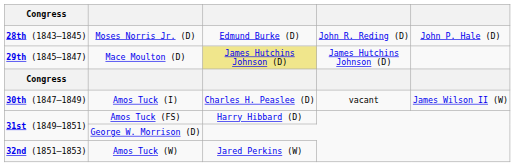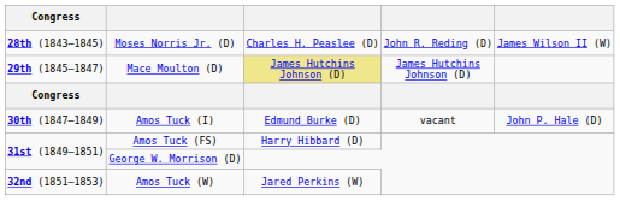Moses Norris Jr. (D) | column 3: Edmund Burke (D) -> Charles H. Peaslee (D)
Moses Norris Jr. (D) | column 5: John P. Hale (D) -> James Wilson II (W)
Amos Tuck (I) | column 3: Charles H. Peaslee (D) -> Edmund Burke (D)
Amos Tuck (I) | column 5: James Wilson II (W) -> John P. Hale (D)
